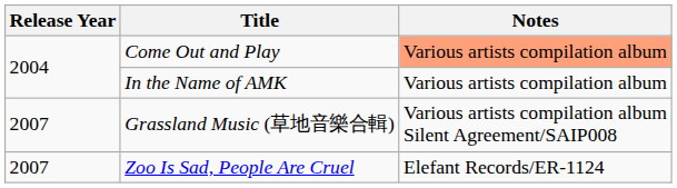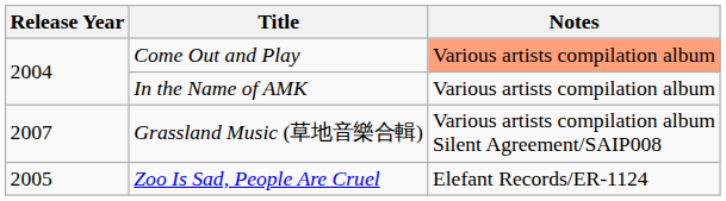Zoo Is Sad, People Are Cruel | Release Year: 2007 -> 2005
